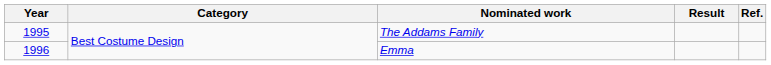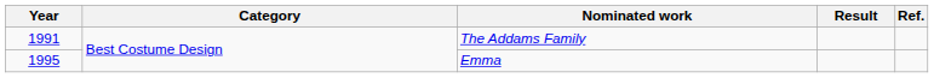The Addams Family | Year: 1995 -> 1991
Emma | Year: 1996 -> 1995
